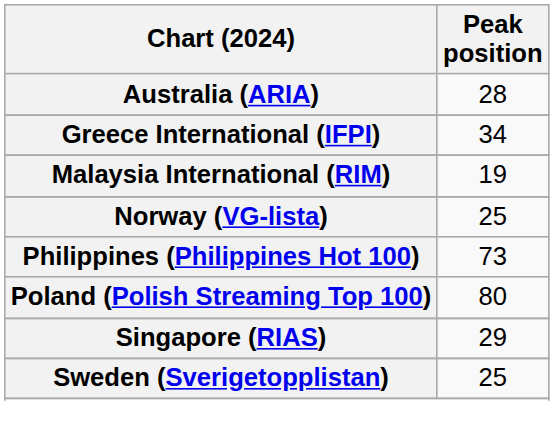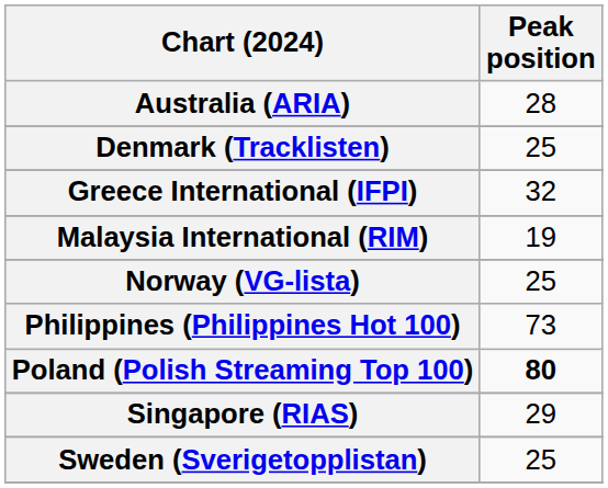+ row: Denmark (Tracklisten) | 25
Greece International (IFPI) | Peak position: 34 -> 32
Poland (Polish Streaming Top 100) | Peak position: normal -> bold
